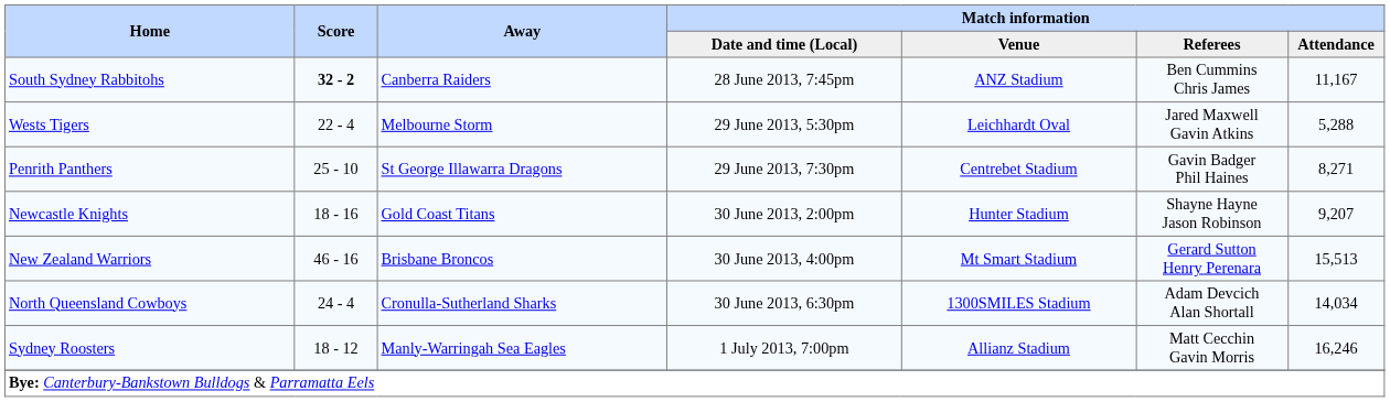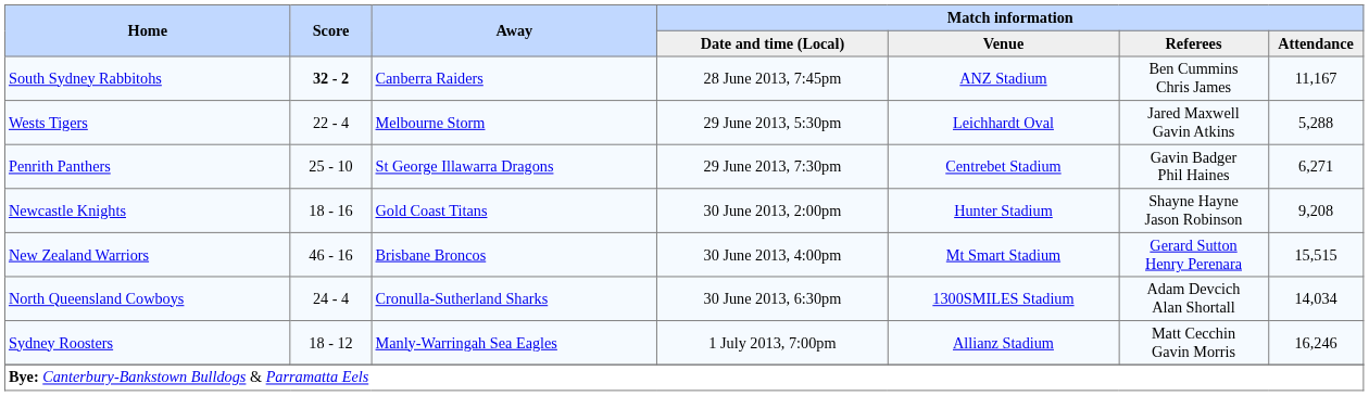Penrith Panthers | Match information / Attendance: 8,271 -> 6,271
Newcastle Knights | Match information / Attendance: 9,207 -> 9,208
New Zealand Warriors | Match information / Attendance: 15,513 -> 15,515
